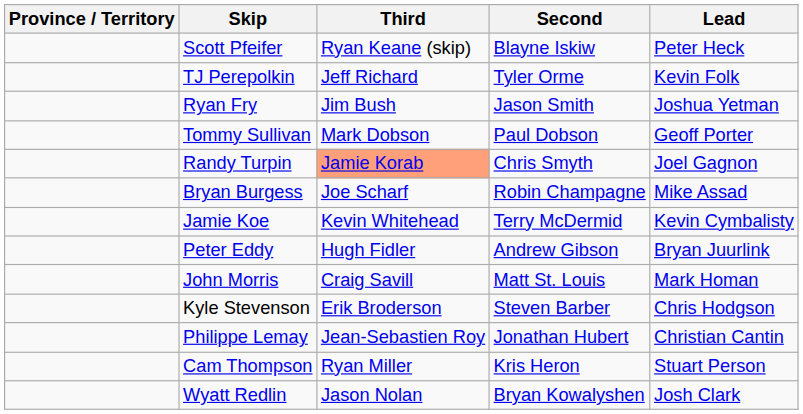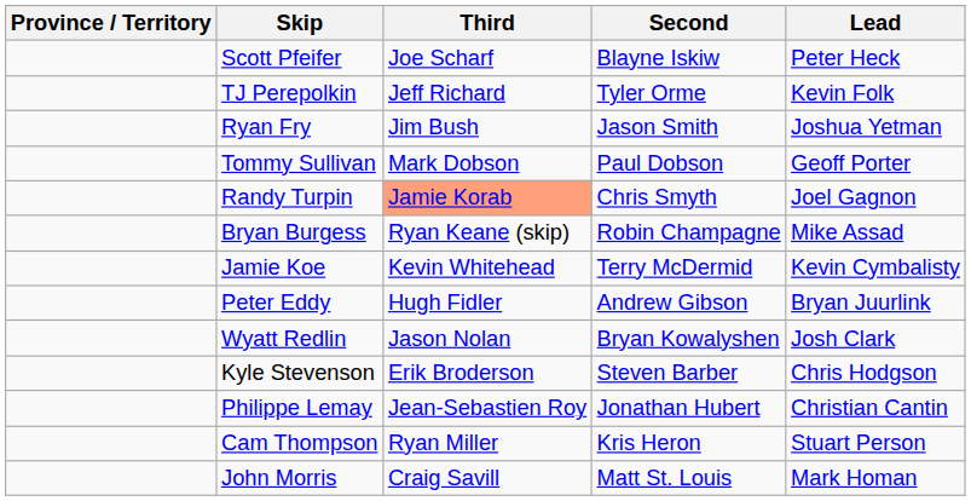Scott Pfeifer | Third: Ryan Keane (skip) -> Joe Scharf
Bryan Burgess | Third: Joe Scharf -> Ryan Keane (skip)
rows swapped: John Morris <-> Wyatt Redlin
